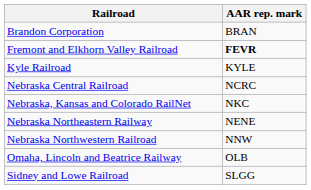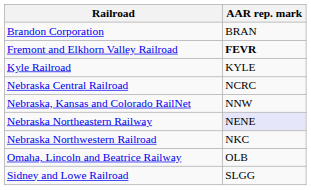Nebraska, Kansas and Colorado RailNet | AAR rep. mark: NKC -> NNW
Nebraska Northeastern Railway | AAR rep. mark: no background -> lavender background
Nebraska Northwestern Railroad | AAR rep. mark: NNW -> NKC
